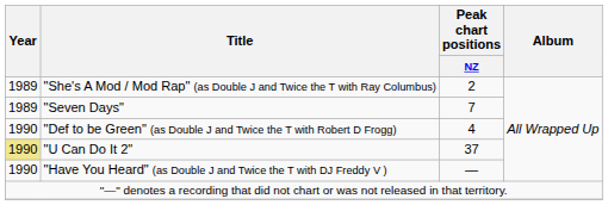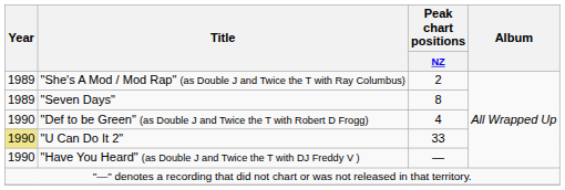"Seven Days" | Peak chart positions / NZ: 7 -> 8
"U Can Do It 2" | Peak chart positions / NZ: 37 -> 33
